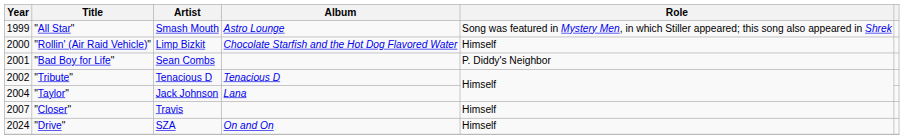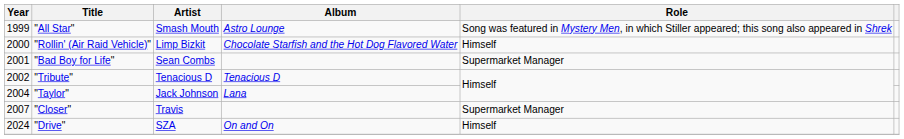"Bad Boy for Life" | Role: P. Diddy's Neighbor -> Supermarket Manager
"Closer" | Role: Himself -> Supermarket Manager
